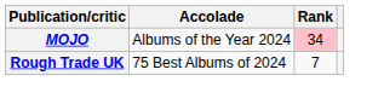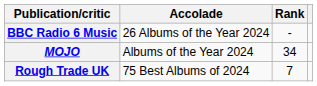+ row: BBC Radio 6 Music | 26 Albums of the Year 2024 | -
MOJO | Rank: pink background -> no background
